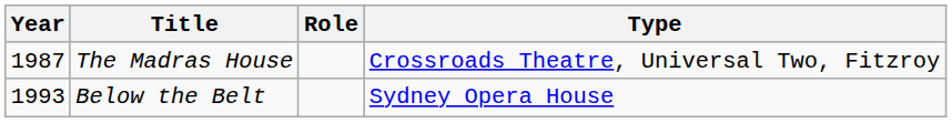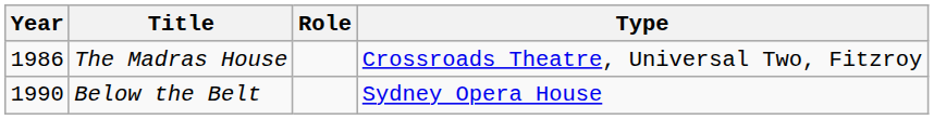The Madras House | Year: 1987 -> 1986
Below the Belt | Year: 1993 -> 1990
